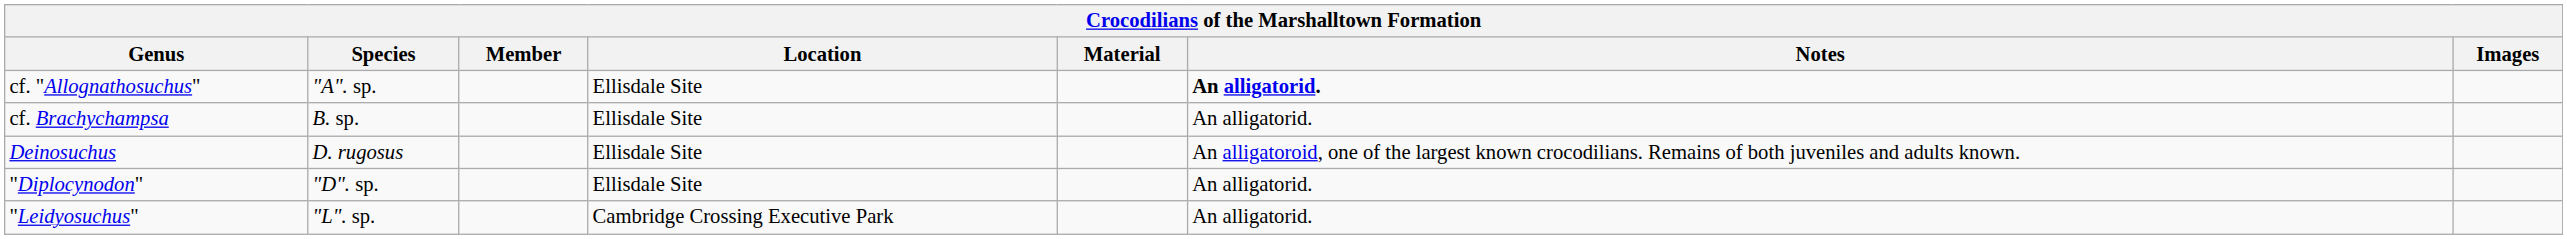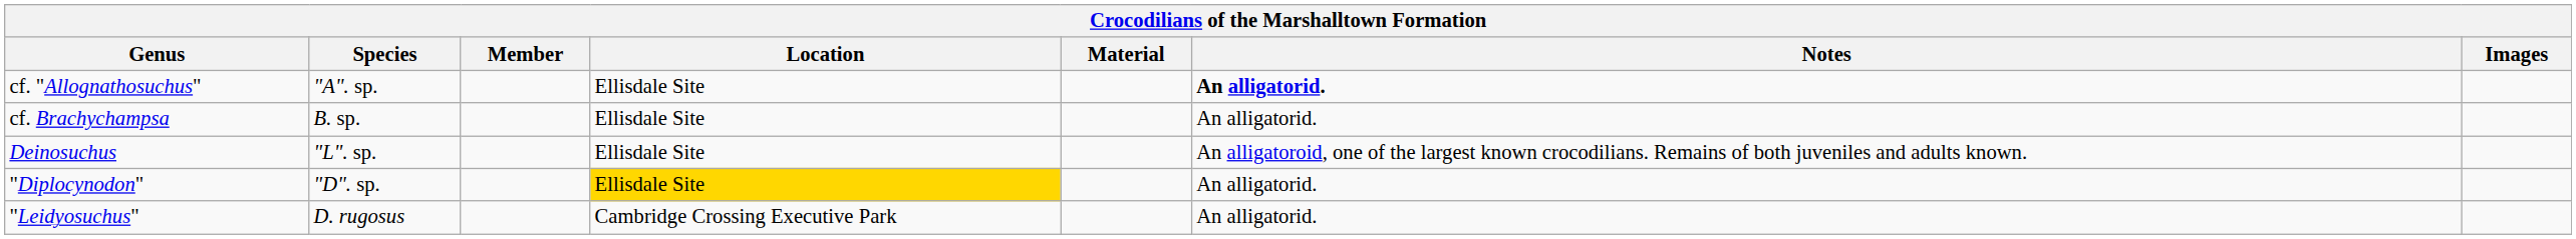Deinosuchus | Species: D. rugosus -> "L". sp.
"Diplocynodon" | Location: no background -> gold background
"Leidyosuchus" | Species: "L". sp. -> D. rugosus
